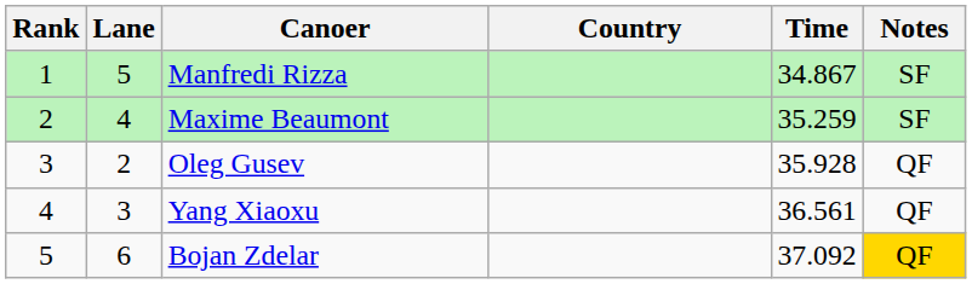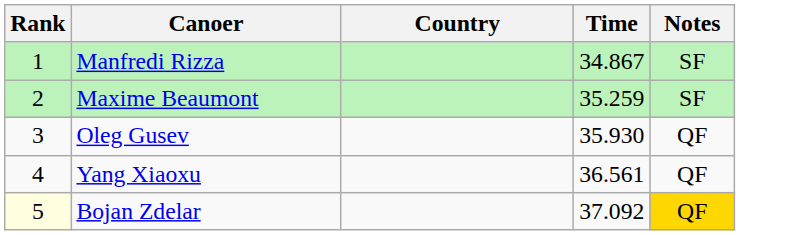- column: Lane | 5 | 4 | 2 | 3 | 6
Oleg Gusev | Time: 35.928 -> 35.930
Bojan Zdelar | Rank: no background -> lightyellow background
